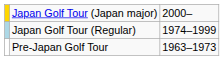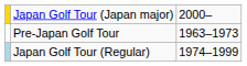rows swapped: Japan Golf Tour (Regular) <-> Pre-Japan Golf Tour
